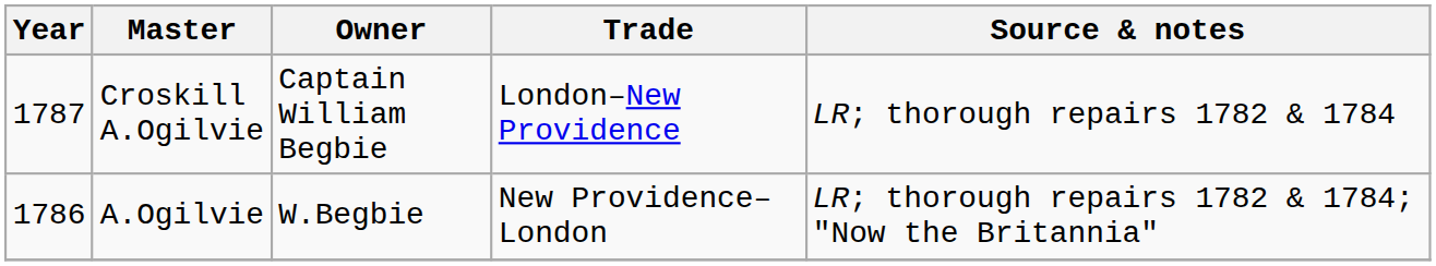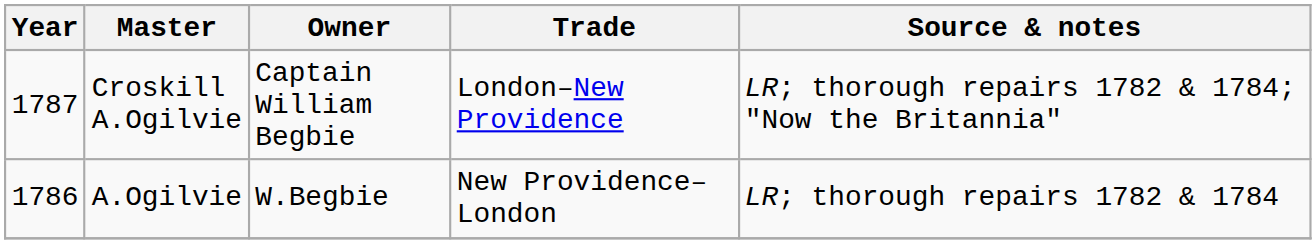Croskill A.Ogilvie | Source & notes: LR; thorough repairs 1782 & 1784 -> LR; thorough repairs 1782 & 1784; "Now the Britannia"
A.Ogilvie | Source & notes: LR; thorough repairs 1782 & 1784; "Now the Britannia" -> LR; thorough repairs 1782 & 1784
